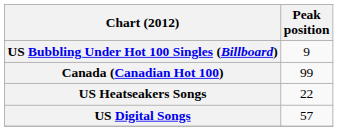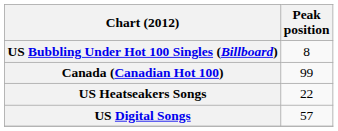US Bubbling Under Hot 100 Singles (Billboard) | Peak position: 9 -> 8
